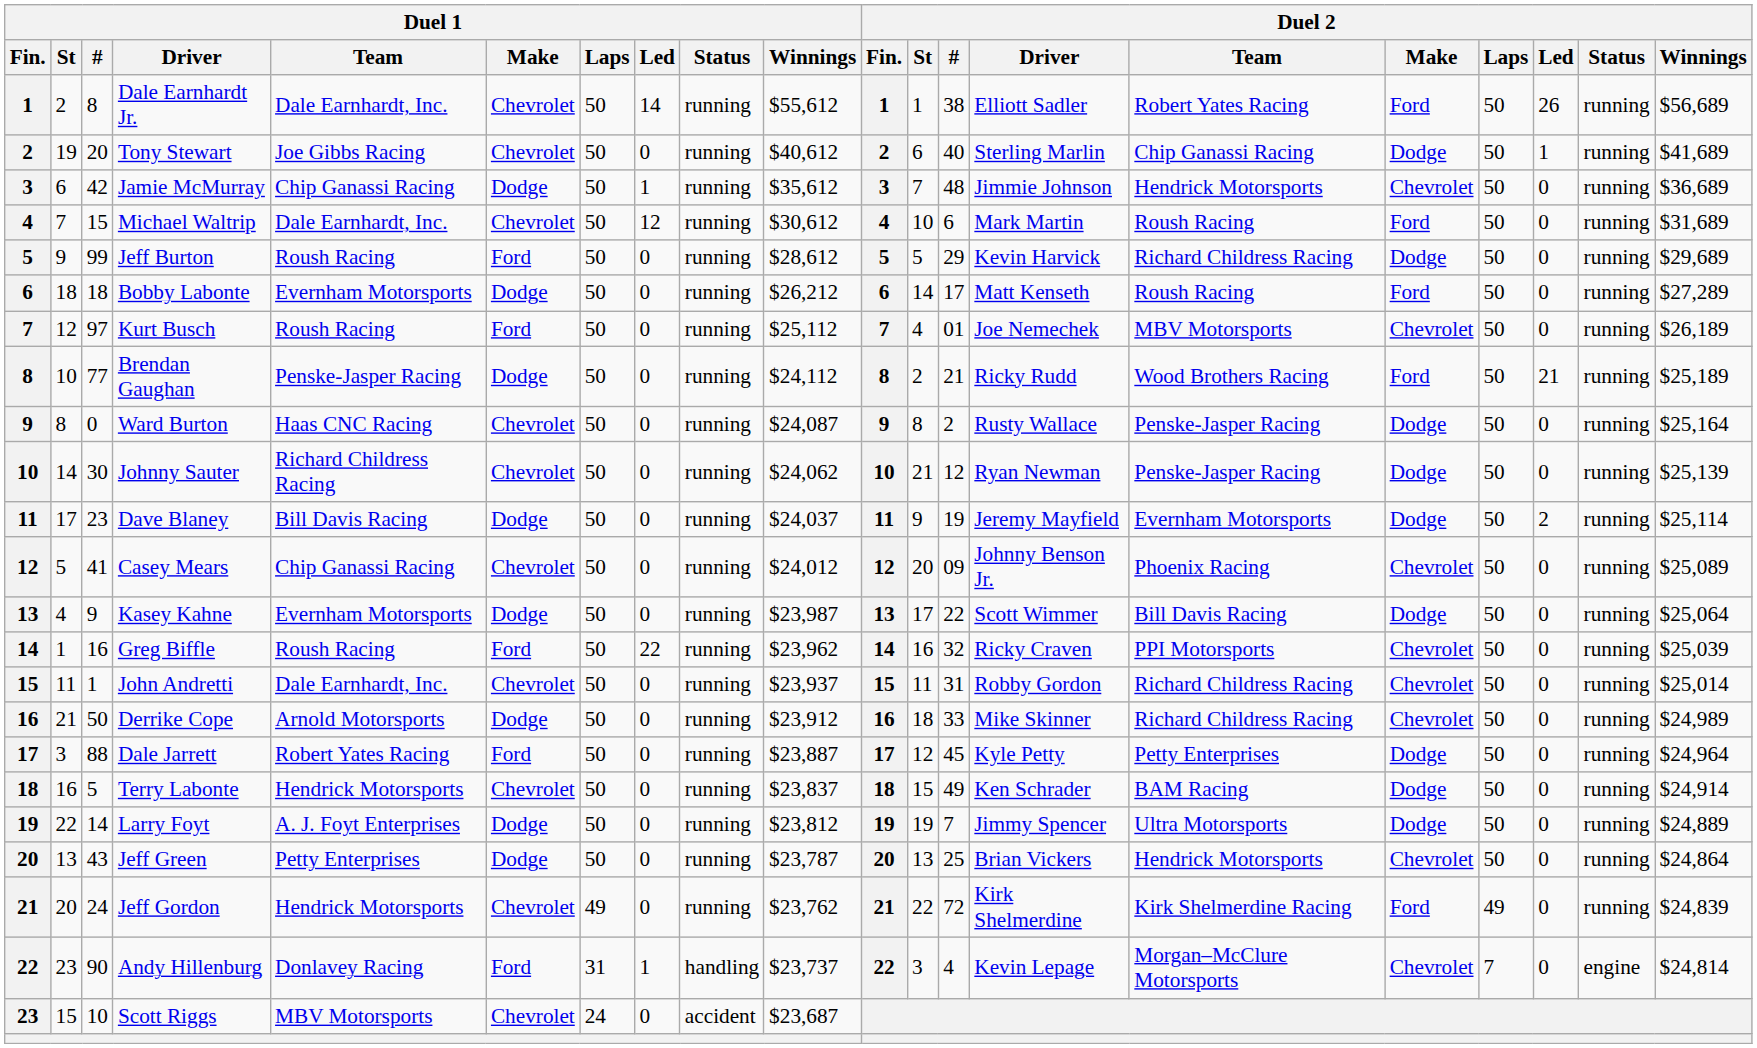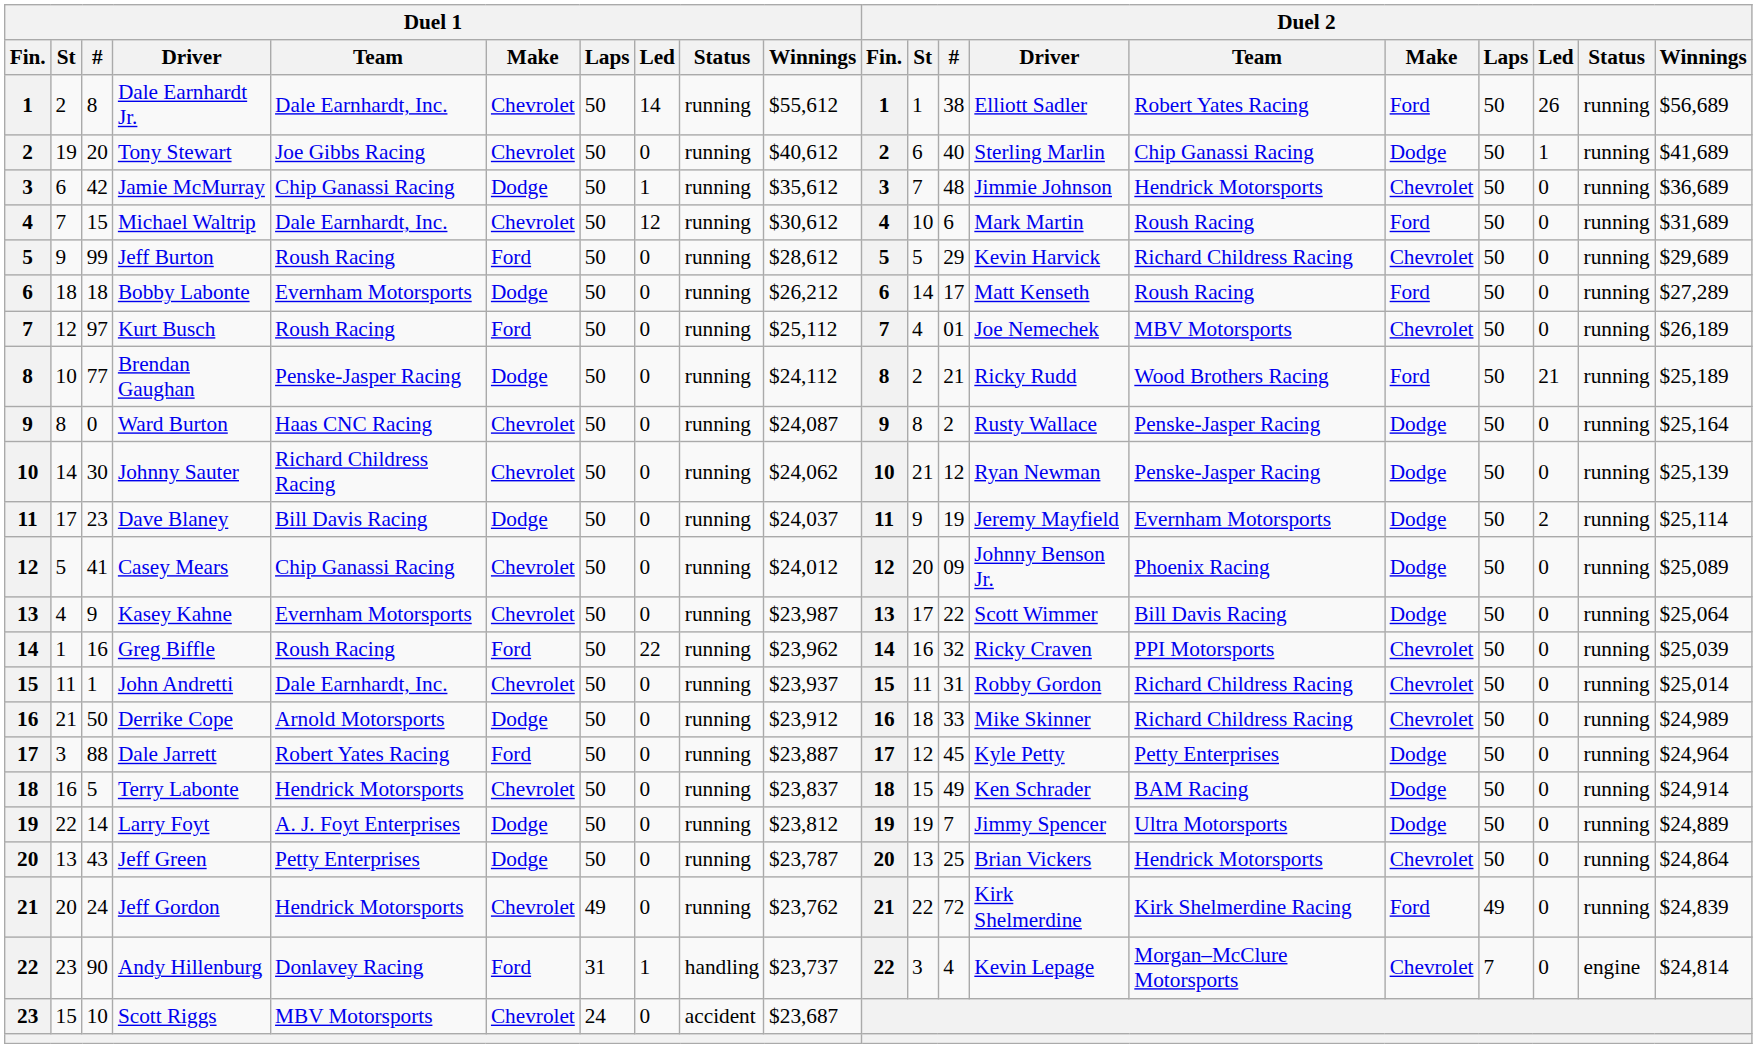Jeff Burton | Duel 2 / Make: Dodge -> Chevrolet
Casey Mears | Duel 2 / Make: Chevrolet -> Dodge
Kasey Kahne | Duel 1 / Make: Dodge -> Chevrolet
